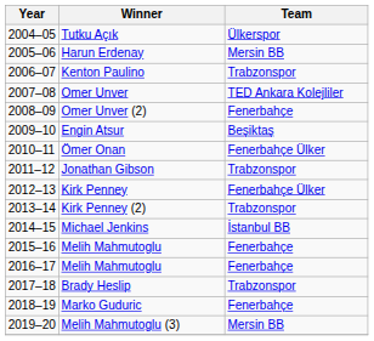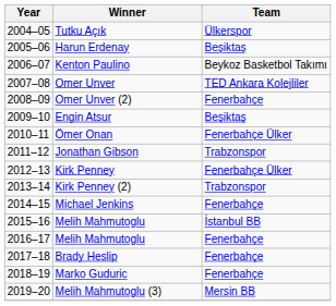Harun Erdenay | Team: Mersin BB -> Beşiktaş
Kenton Paulino | Team: Trabzonspor -> Beykoz Basketbol Takımı
Michael Jenkins | Team: İstanbul BB -> Fenerbahçe
2015–16 / Melih Mahmutoglu | Team: Fenerbahçe -> İstanbul BB
Brady Heslip | Team: Trabzonspor -> Fenerbahçe
